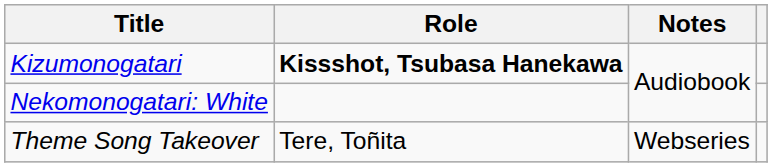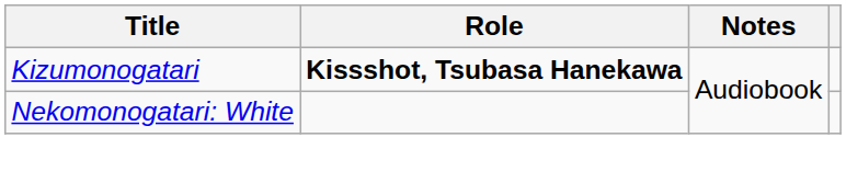- row: Theme Song Takeover | Tere, Toñita | Webseries
